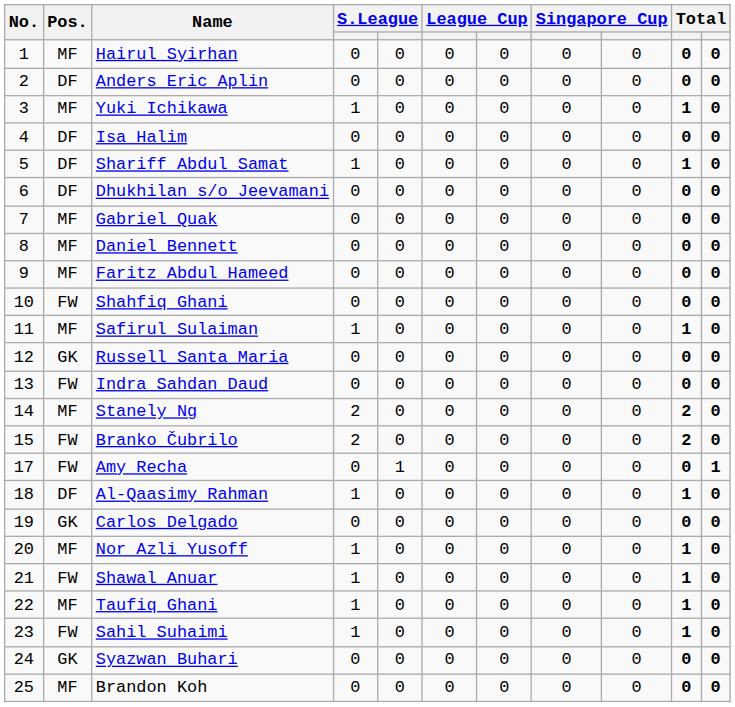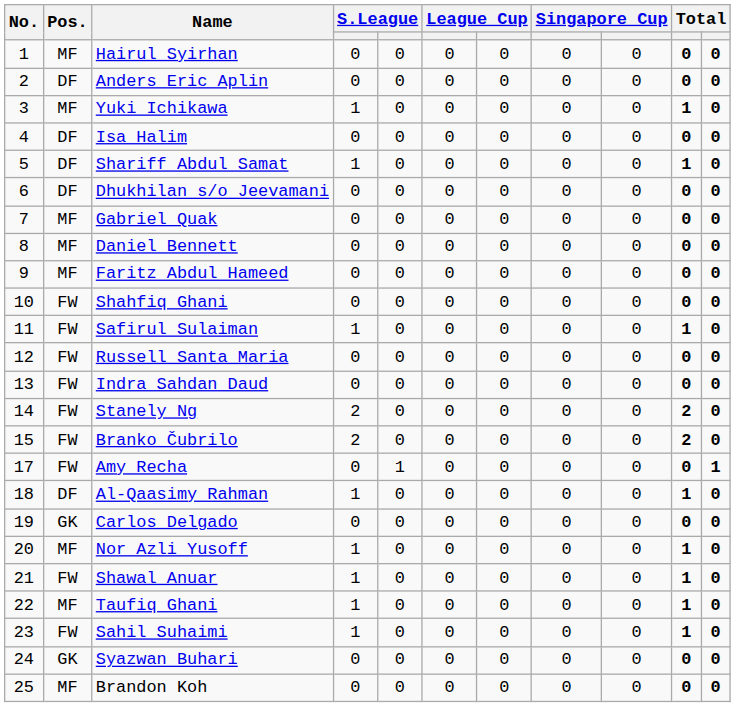Safirul Sulaiman | Pos.: MF -> FW
Russell Santa Maria | Pos.: GK -> FW
Stanely Ng | Pos.: MF -> FW
